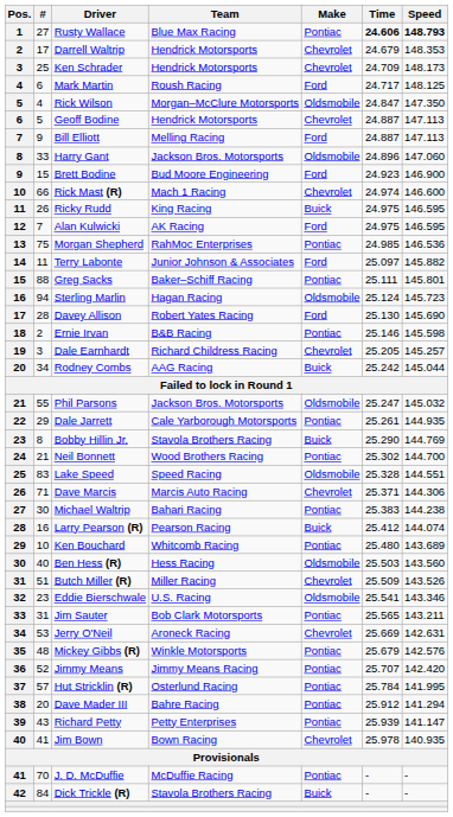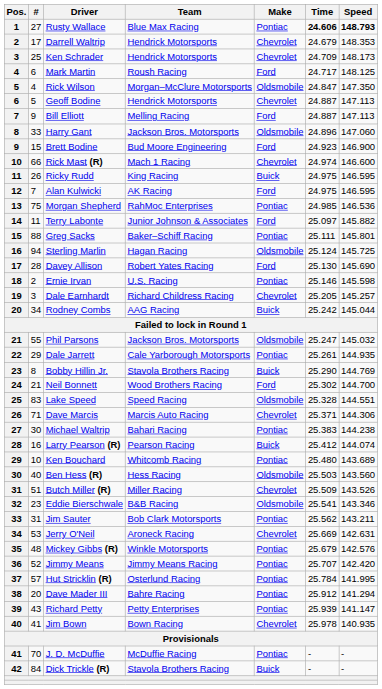Sterling Marlin | Speed: 145.723 -> 145.725
Ernie Irvan | Team: B&B Racing -> U.S. Racing
Neil Bonnett | Make: Pontiac -> Ford
Eddie Bierschwale | Team: U.S. Racing -> B&B Racing
Jim Sauter | Time: 25.565 -> 25.562
